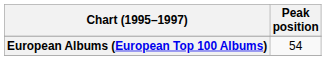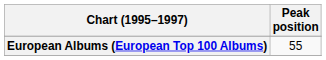European Albums (European Top 100 Albums) | Peak position: 54 -> 55
